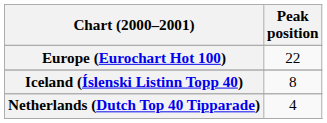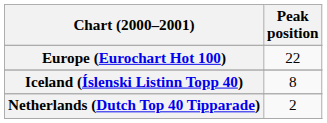Netherlands (Dutch Top 40 Tipparade) | Peak position: 4 -> 2
